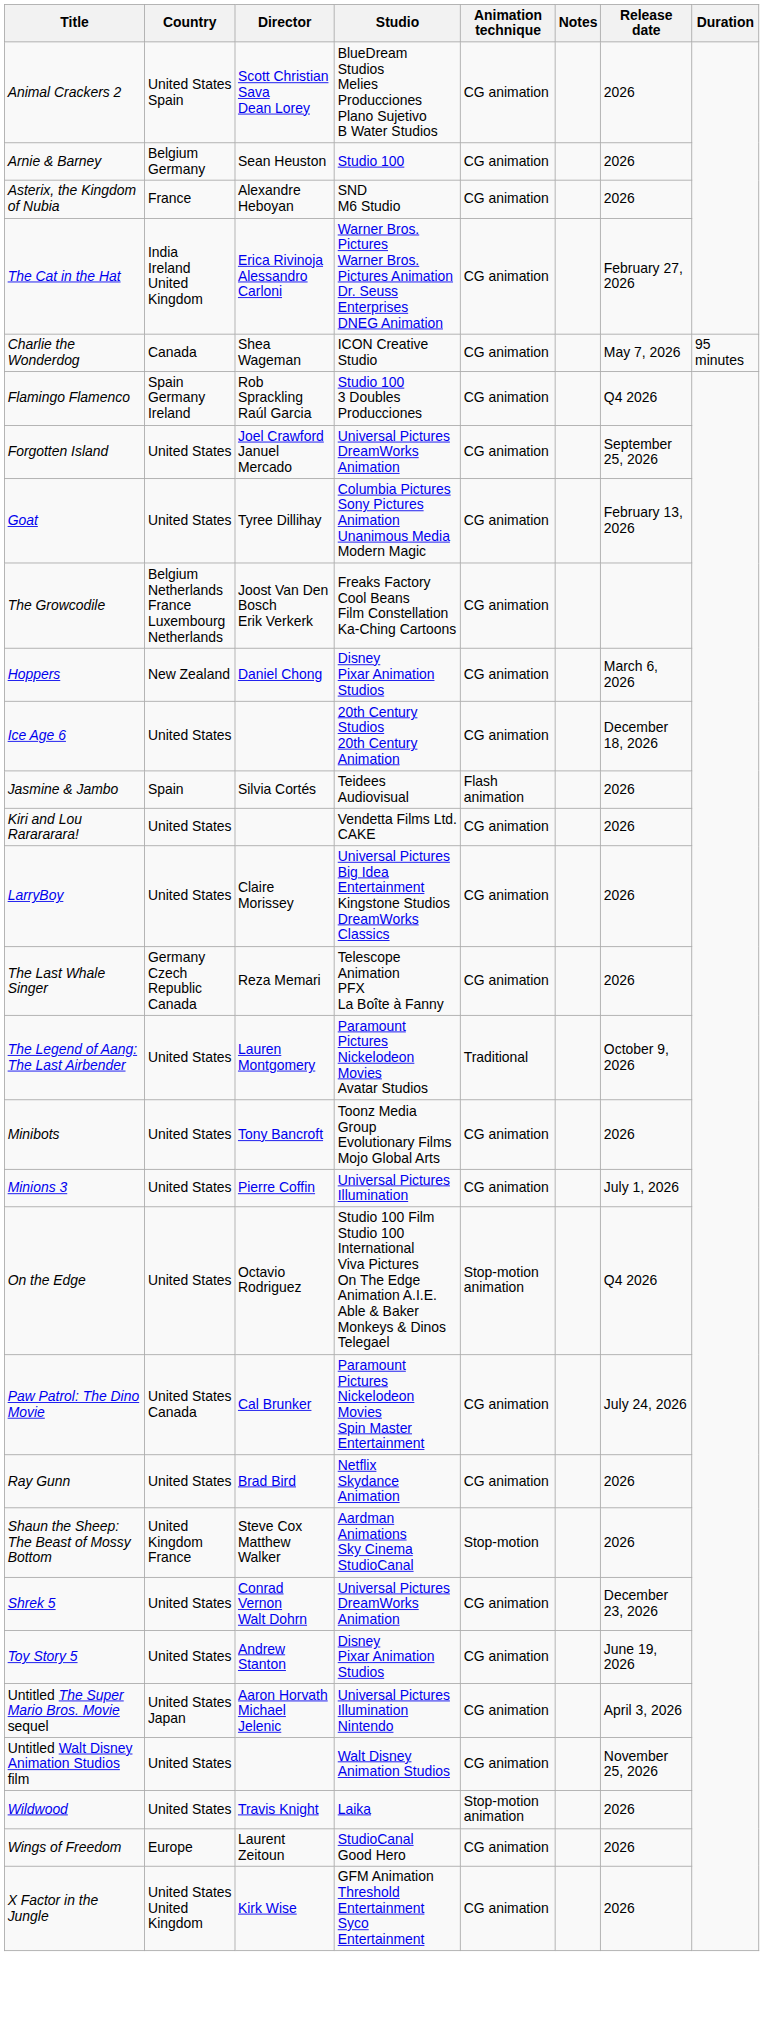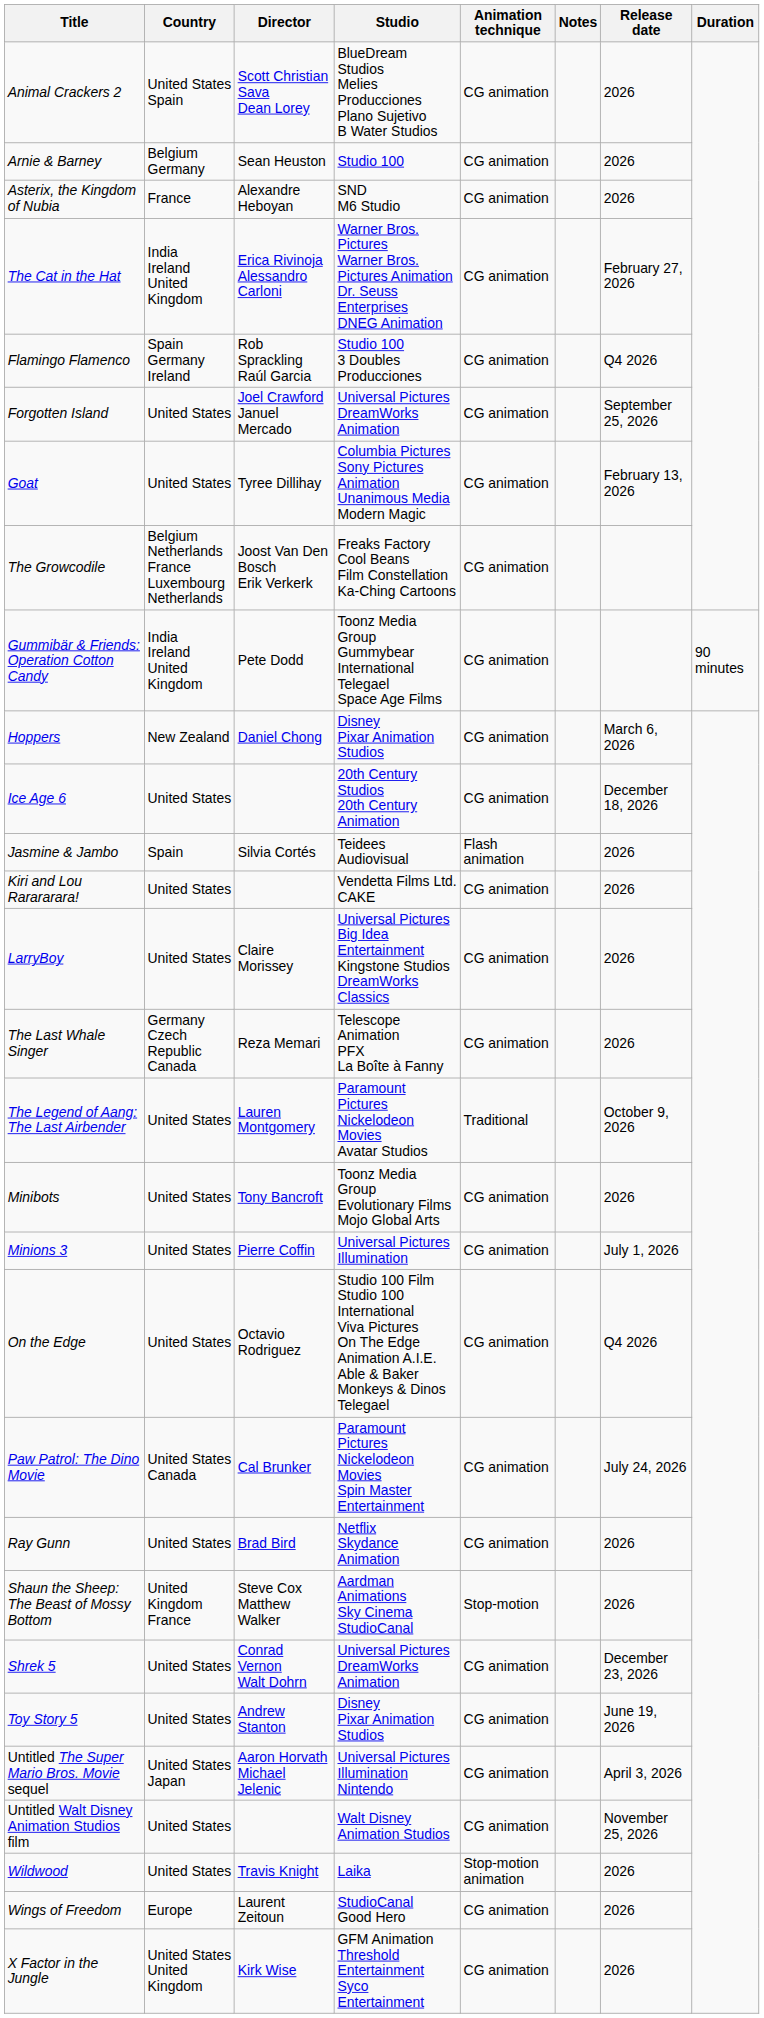- row: Charlie the Wonderdog | Canada | Shea Wageman | ICON Creative Studio | CG animation | May 7, 2026 | 95 minutes
+ row: Gummibär & Friends: Operation Cotton Candy | India Ireland United Kingdom | Pete Dodd | Toonz Media Group Gummybear International Telegael Space Age Films | CG animation | 90 minutes
On the Edge | Animation technique: Stop-motion animation -> CG animation
